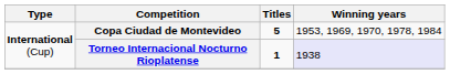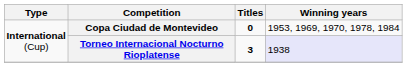Copa Ciudad de Montevideo | Titles: 5 -> 0
Torneo Internacional Nocturno Rioplatense | Titles: 1 -> 3
